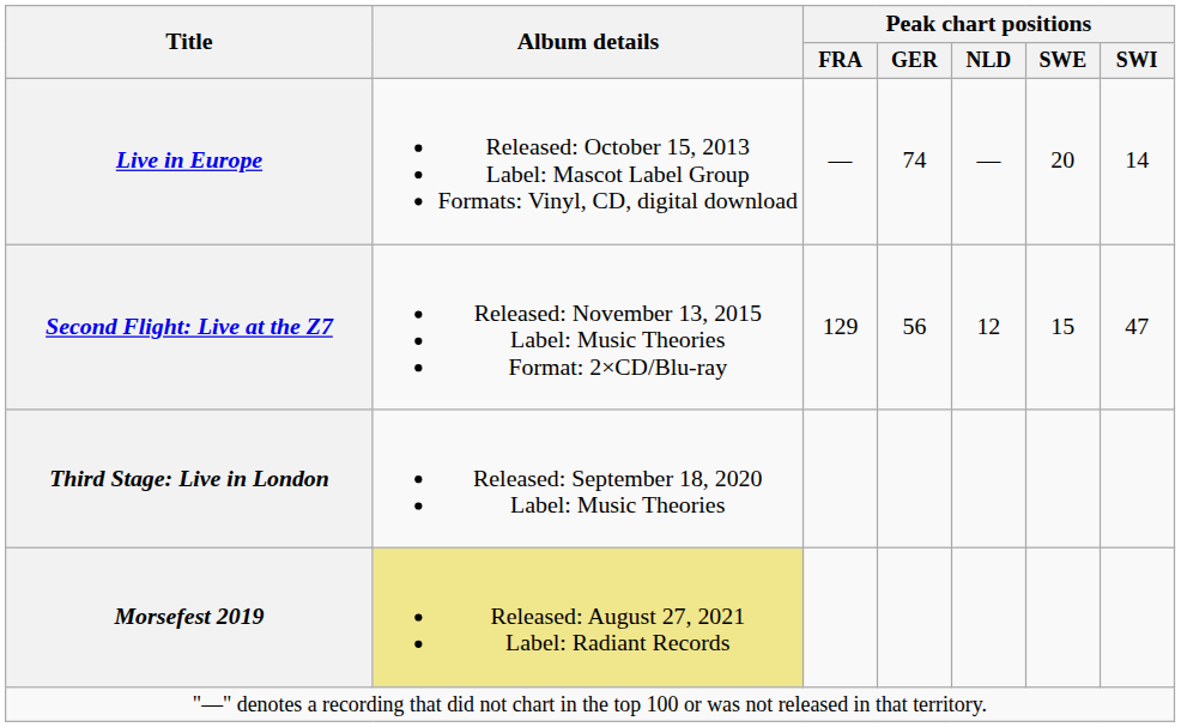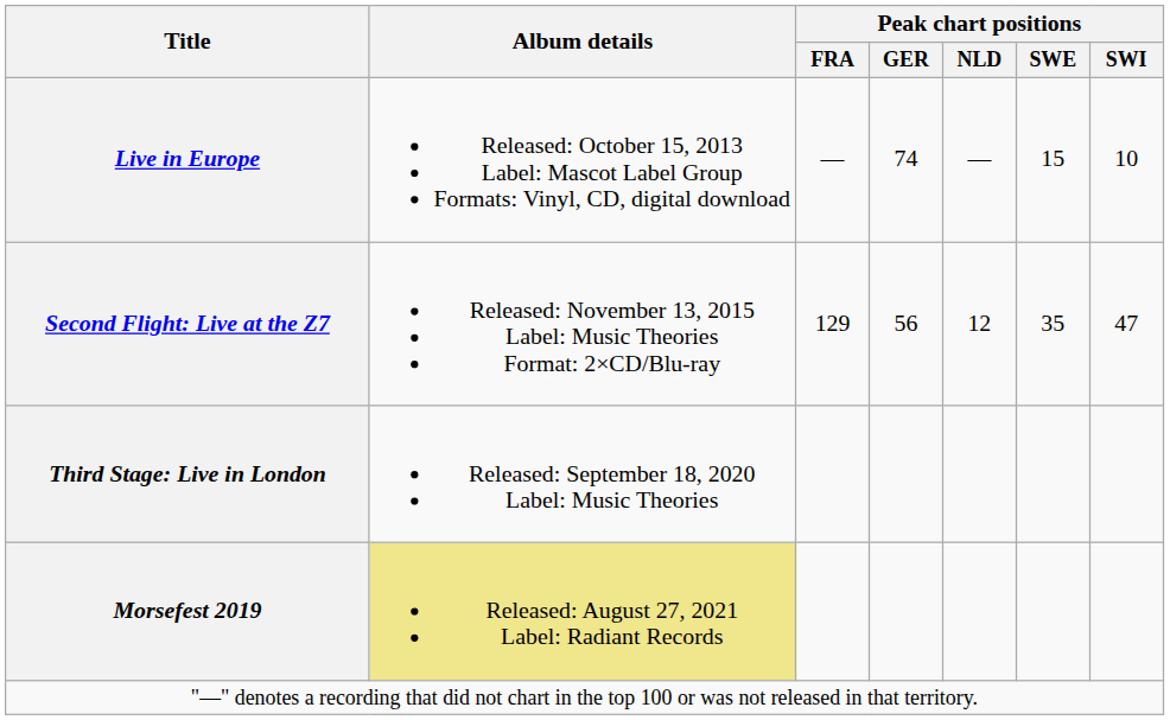Live in Europe | Peak chart positions / SWE: 20 -> 15
Live in Europe | Peak chart positions / SWI: 14 -> 10
Second Flight: Live at the Z7 | Peak chart positions / SWE: 15 -> 35
